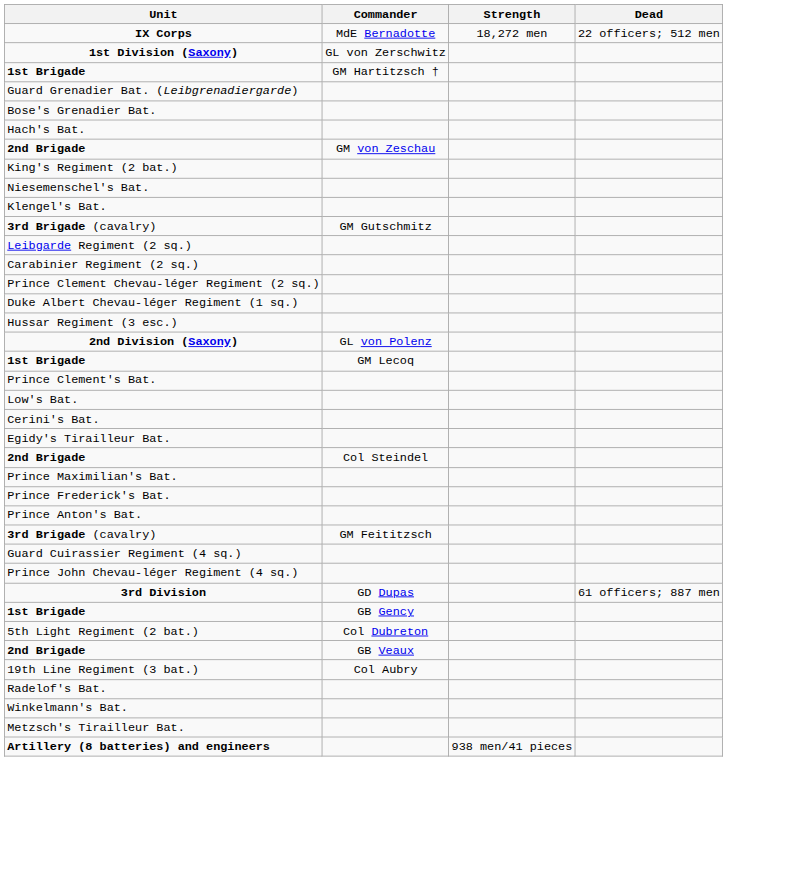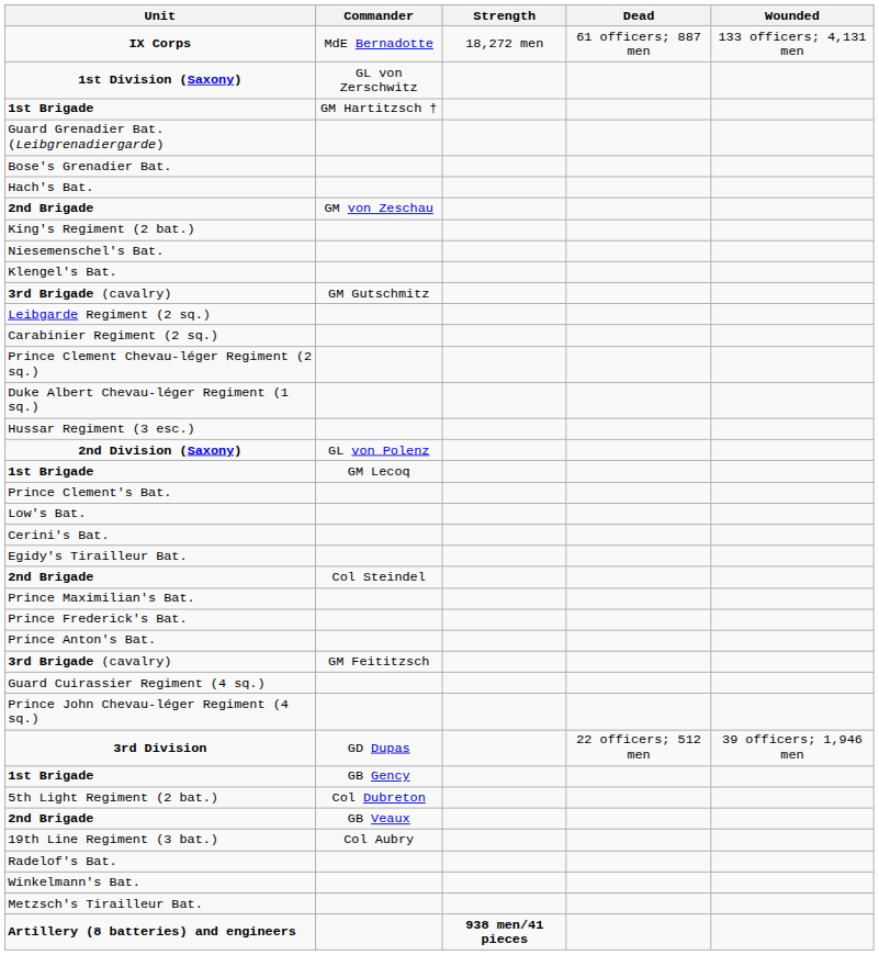+ column: Wounded | 133 officers; 4,131 men | 39 officers; 1,946 men
IX Corps | Dead: 22 officers; 512 men -> 61 officers; 887 men
3rd Division | Dead: 61 officers; 887 men -> 22 officers; 512 men
Artillery (8 batteries) and engineers | Strength: normal -> bold
